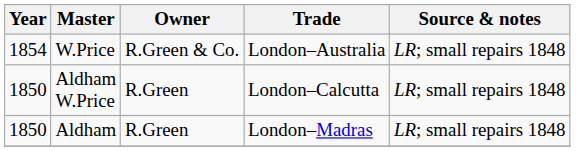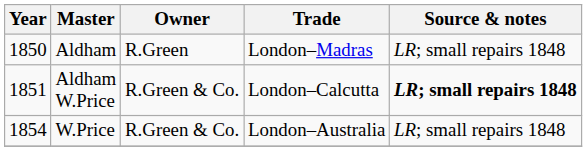rows swapped: Aldham <-> W.Price
Aldham W.Price | Year: 1850 -> 1851
Aldham W.Price | Owner: R.Green -> R.Green & Co.
Aldham W.Price | Source & notes: normal -> bold
